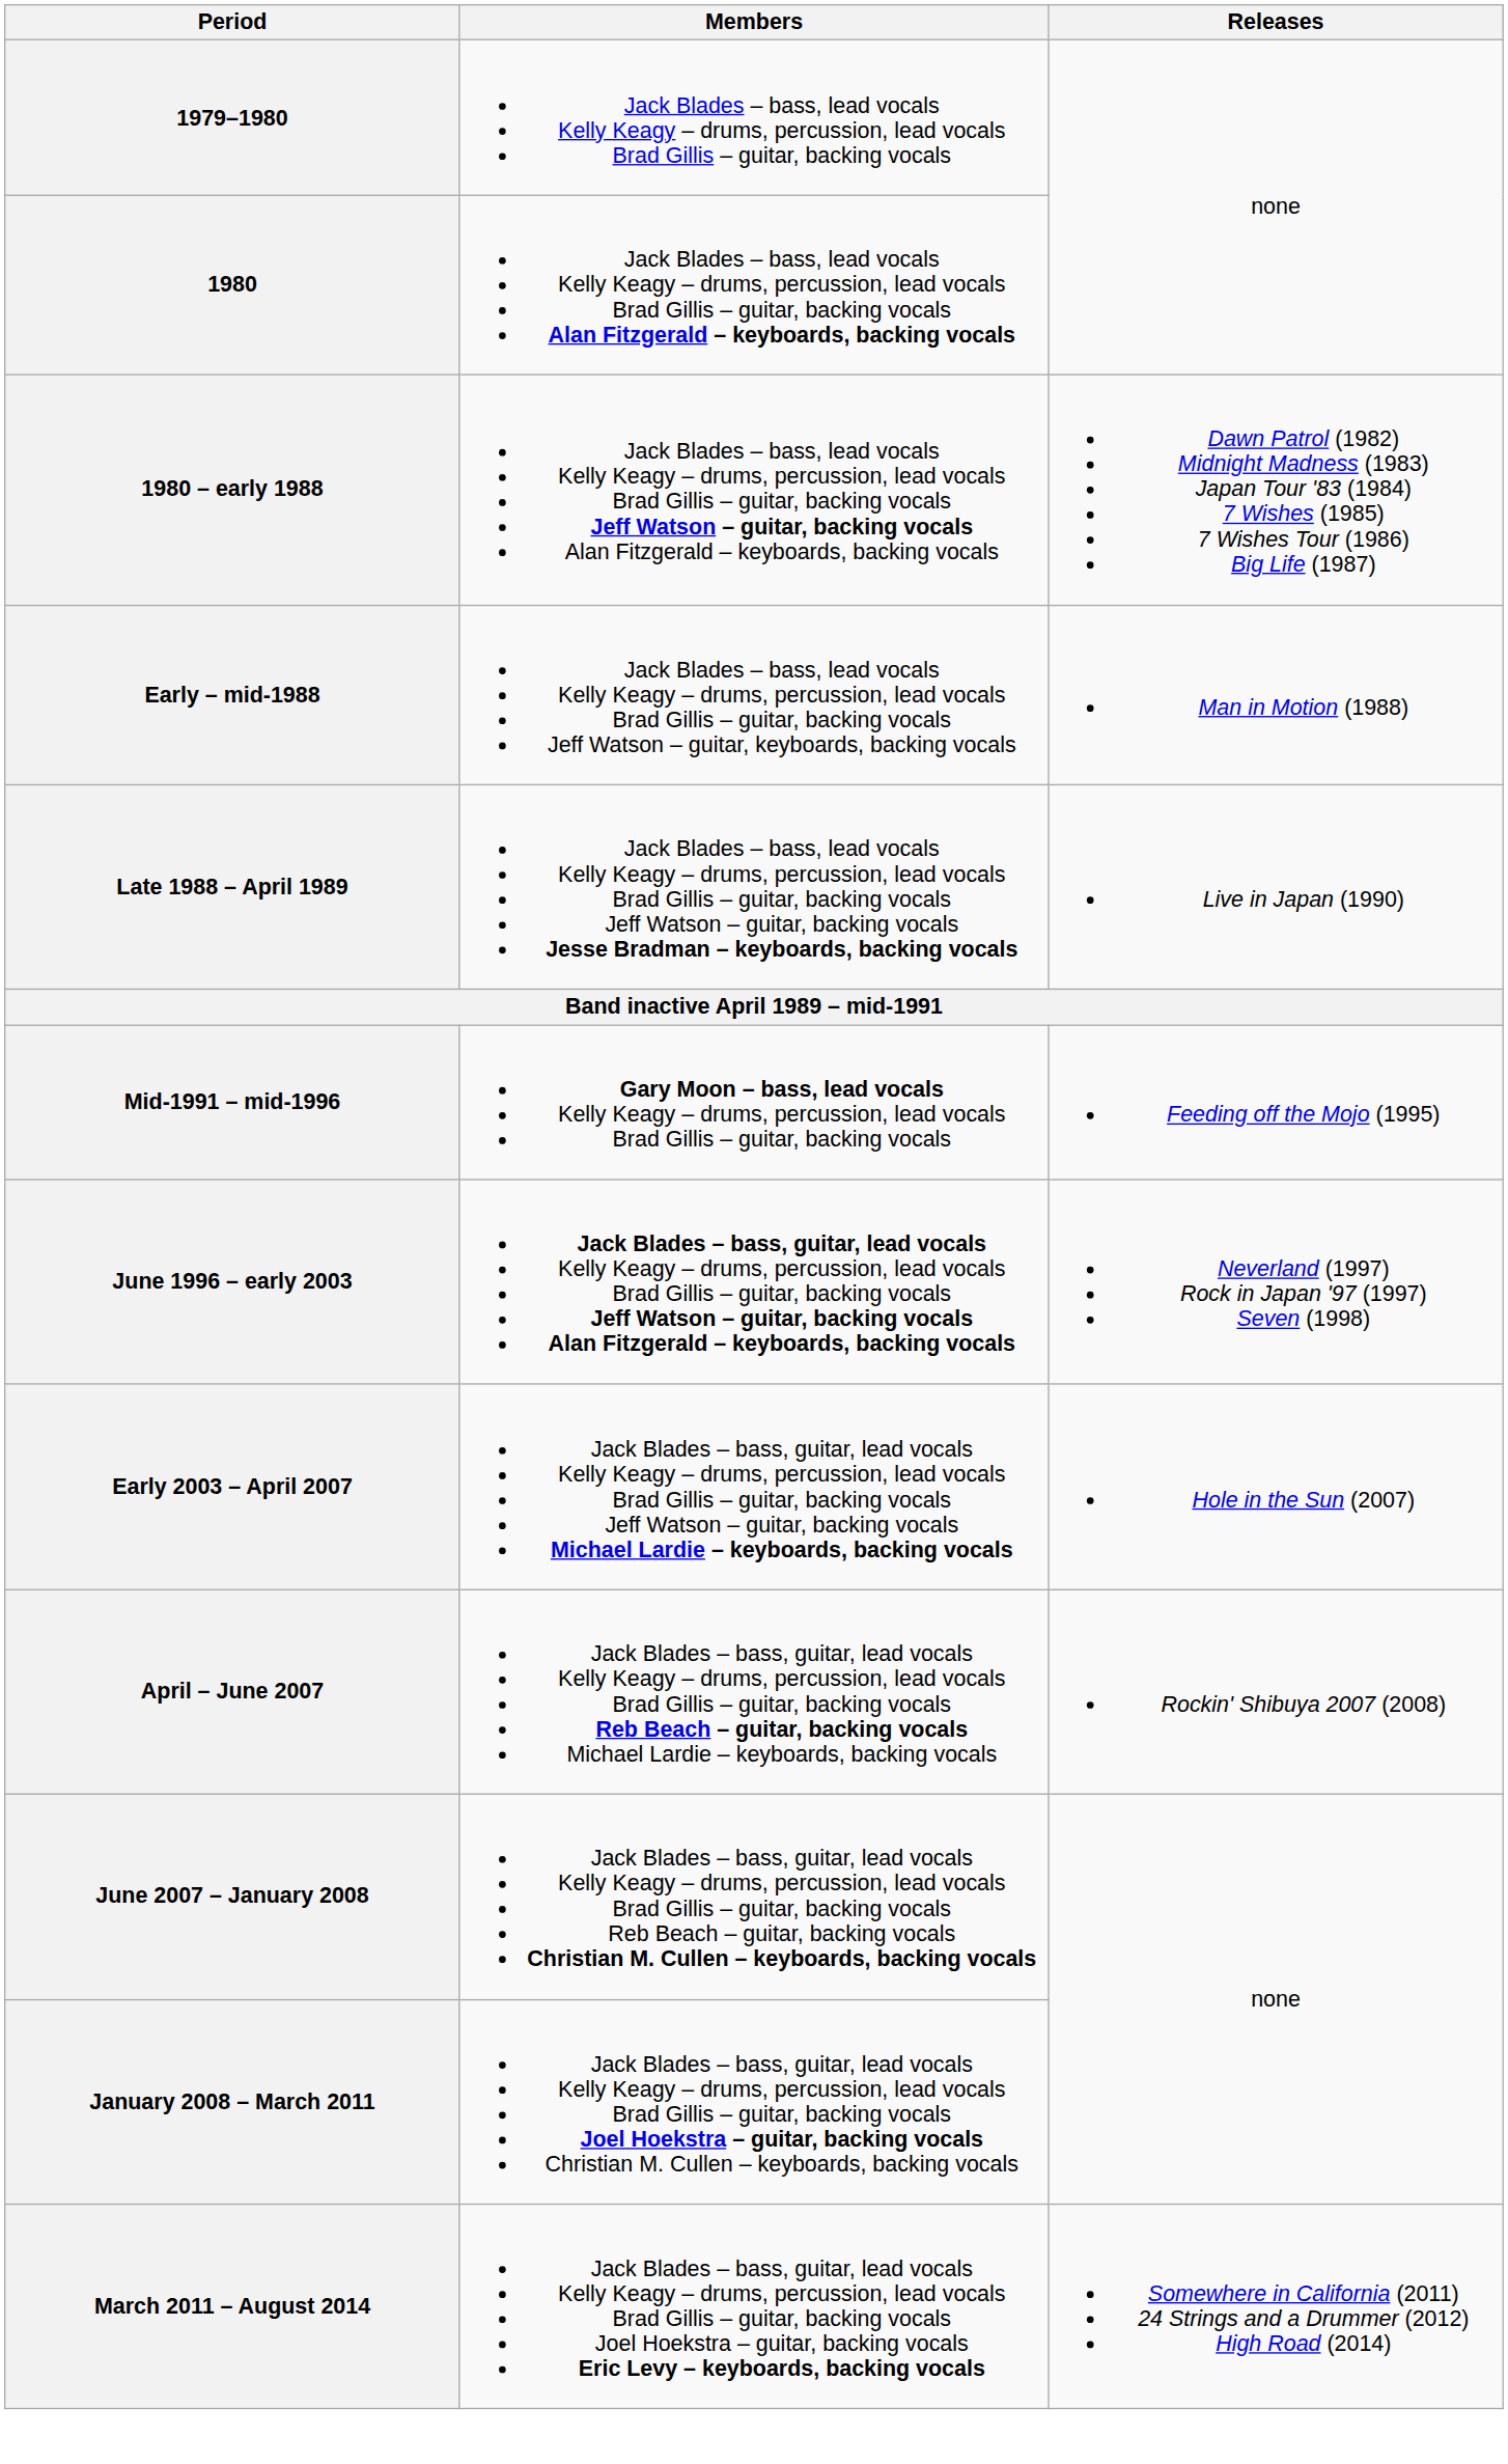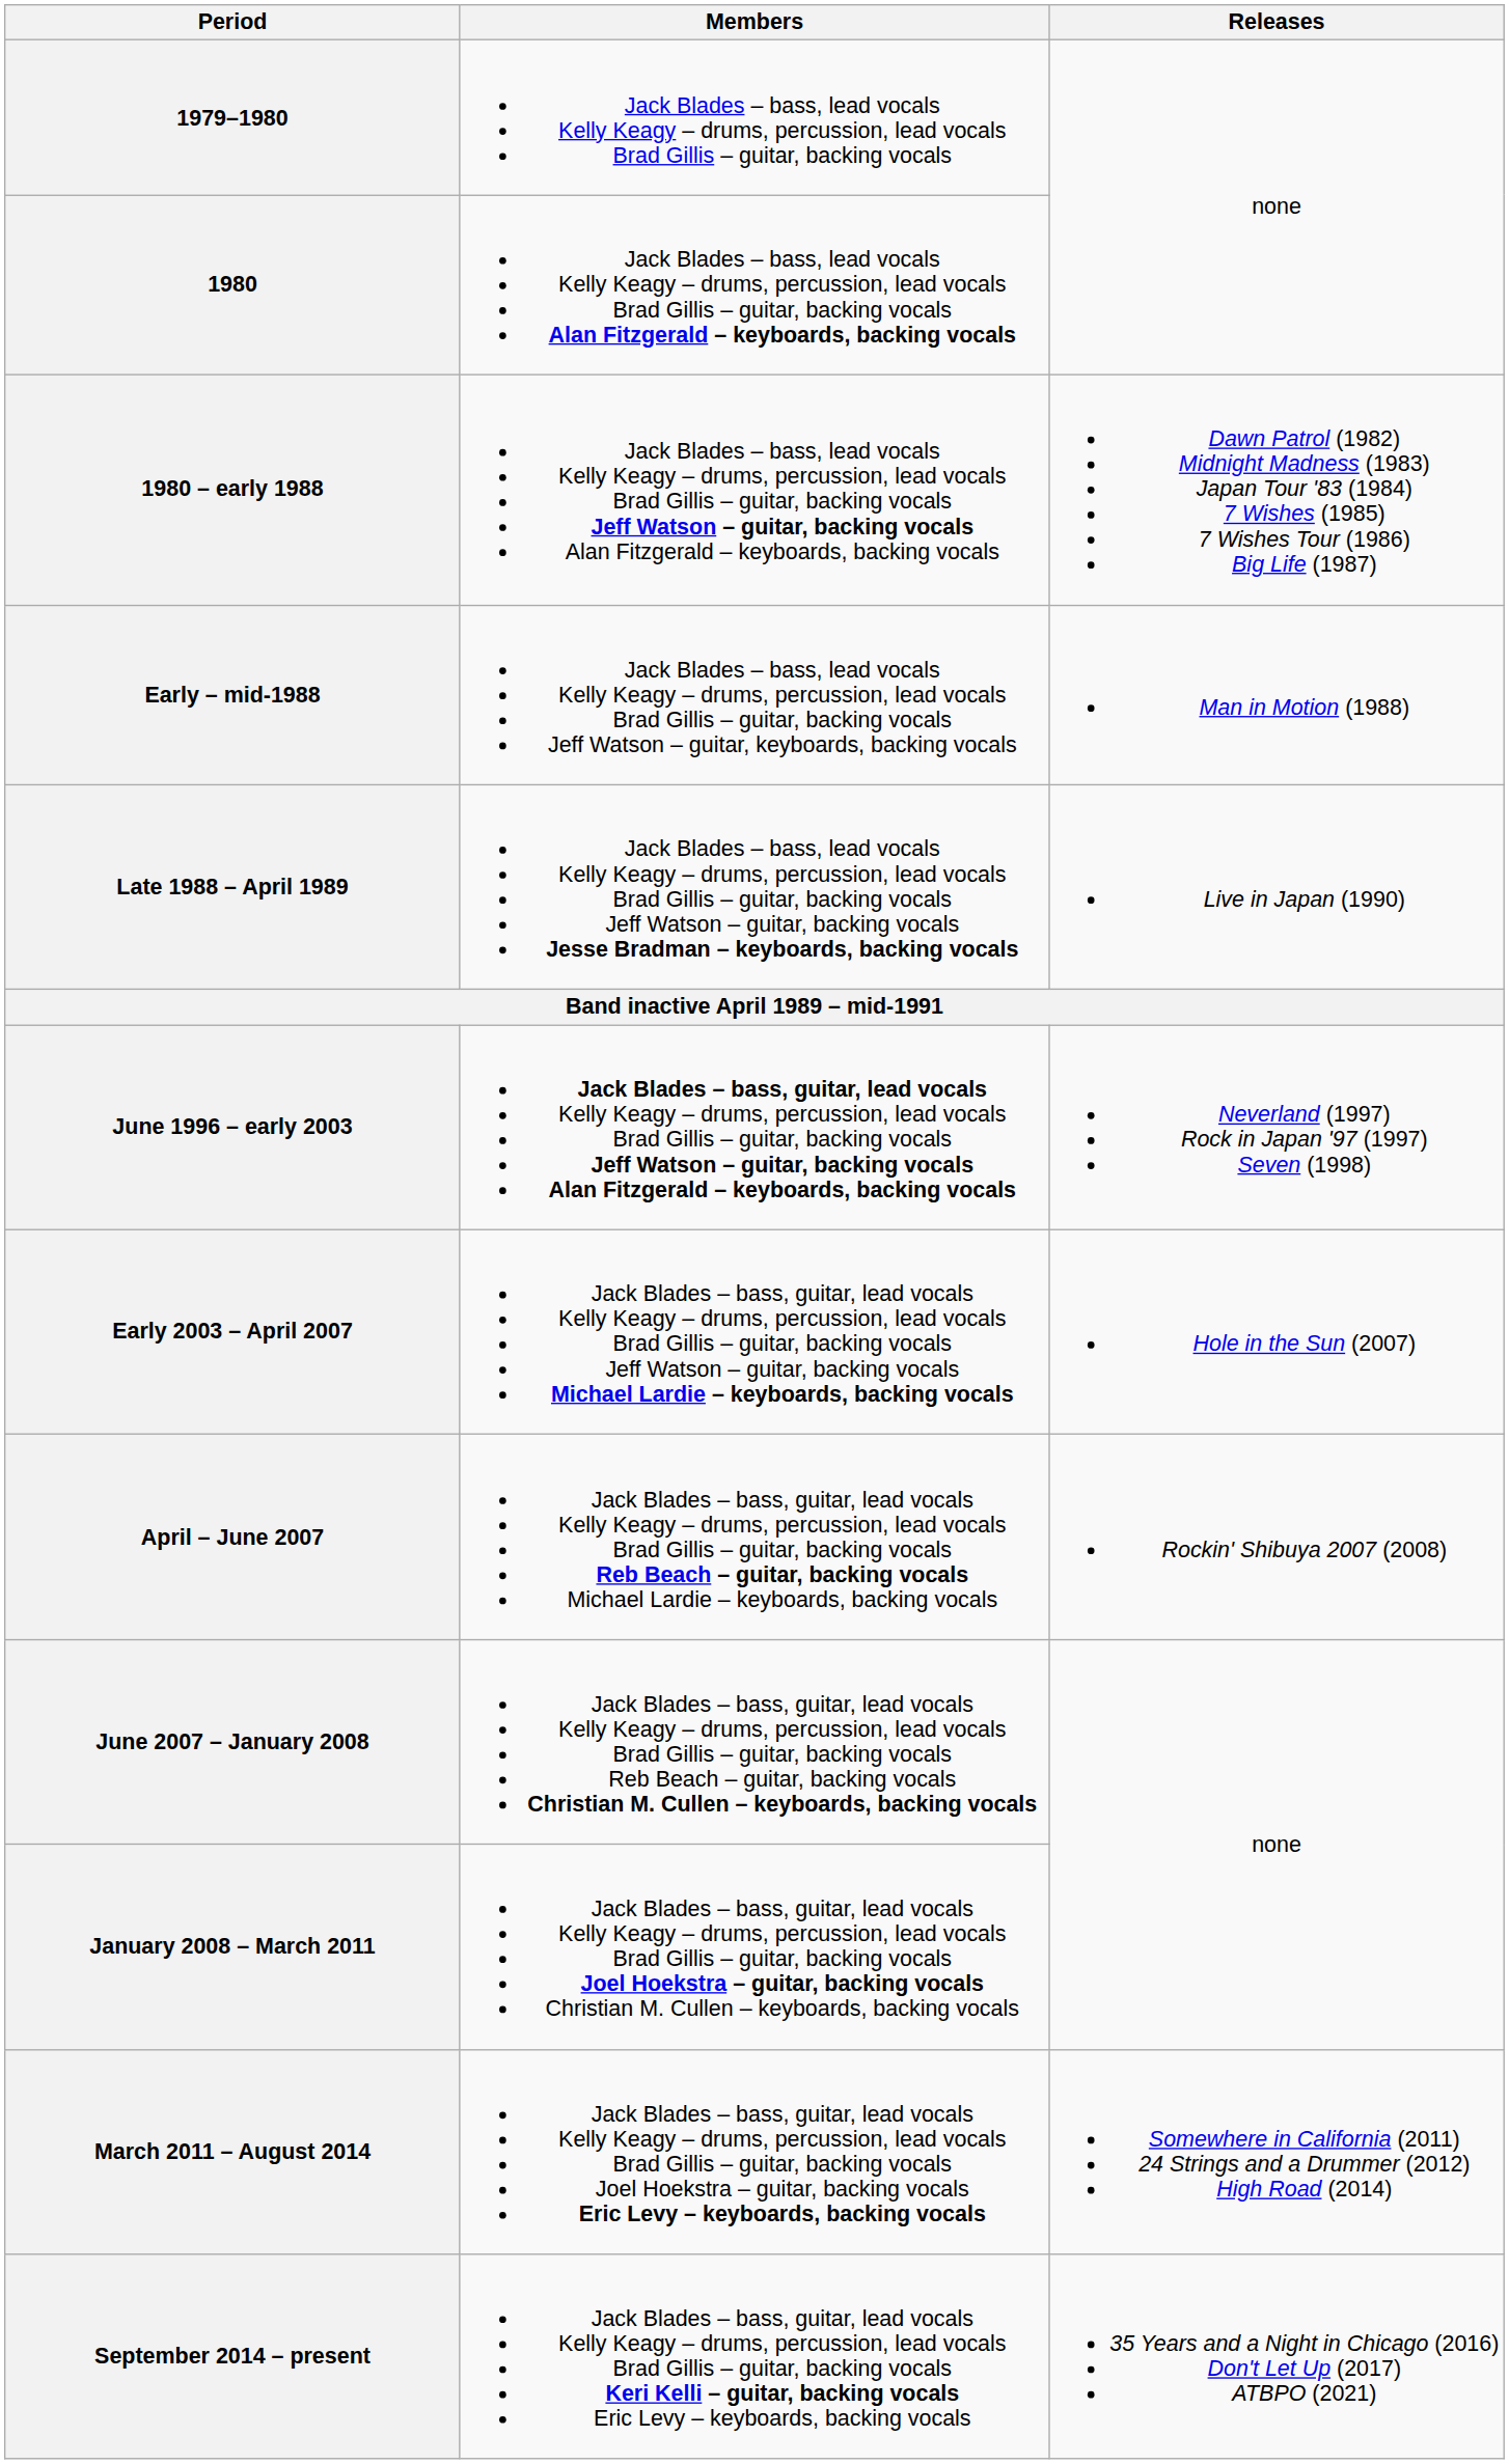- row: Mid-1991 – mid-1996 | Gary Moon – bass, lead vocals Kelly Keagy – drums, percussion, lead vocals Brad Gillis – guitar, backing vocals | Feeding off the Mojo (1995)
+ row: September 2014 – present | Jack Blades – bass, guitar, lead vocals Kelly Keagy – drums, percussion, lead vocals Brad Gillis – guitar, backing vocals Keri Kelli – guitar, backing vocals Eric Levy – keyboards, backing vocals | 35 Years and a Night in Chicago (2016) Don't Let Up (2017) ATBPO (2021)
